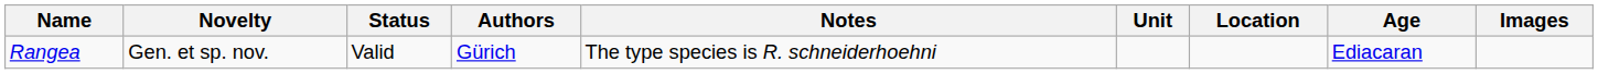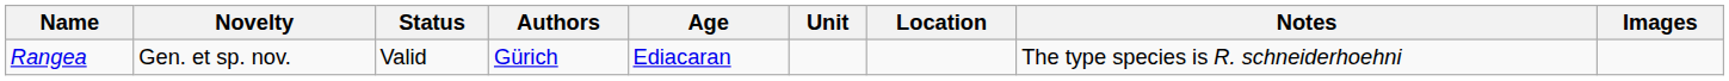columns swapped: Age <-> Notes
